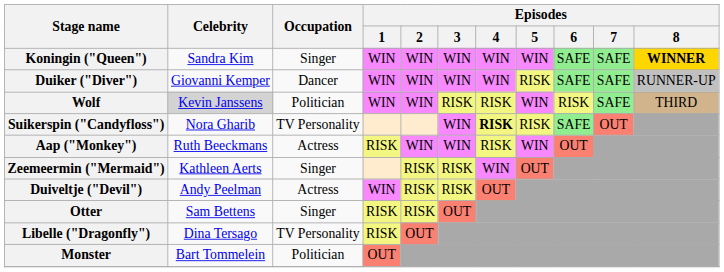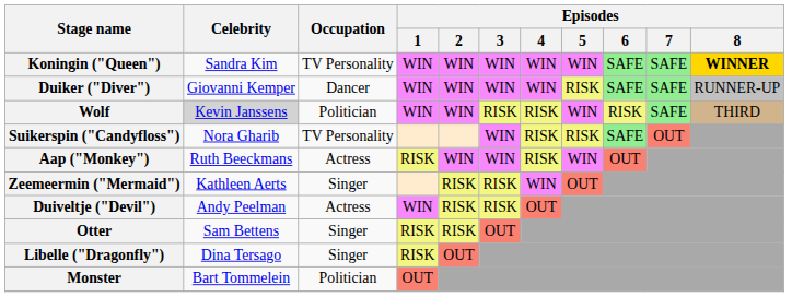Koningin ("Queen") | Occupation: Singer -> TV Personality
Suikerspin ("Candyfloss") | Episodes / 4: bold -> normal
Libelle ("Dragonfly") | Occupation: TV Personality -> Singer
